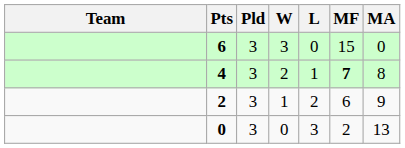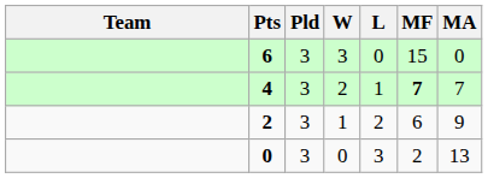4 | MA: 8 -> 7
